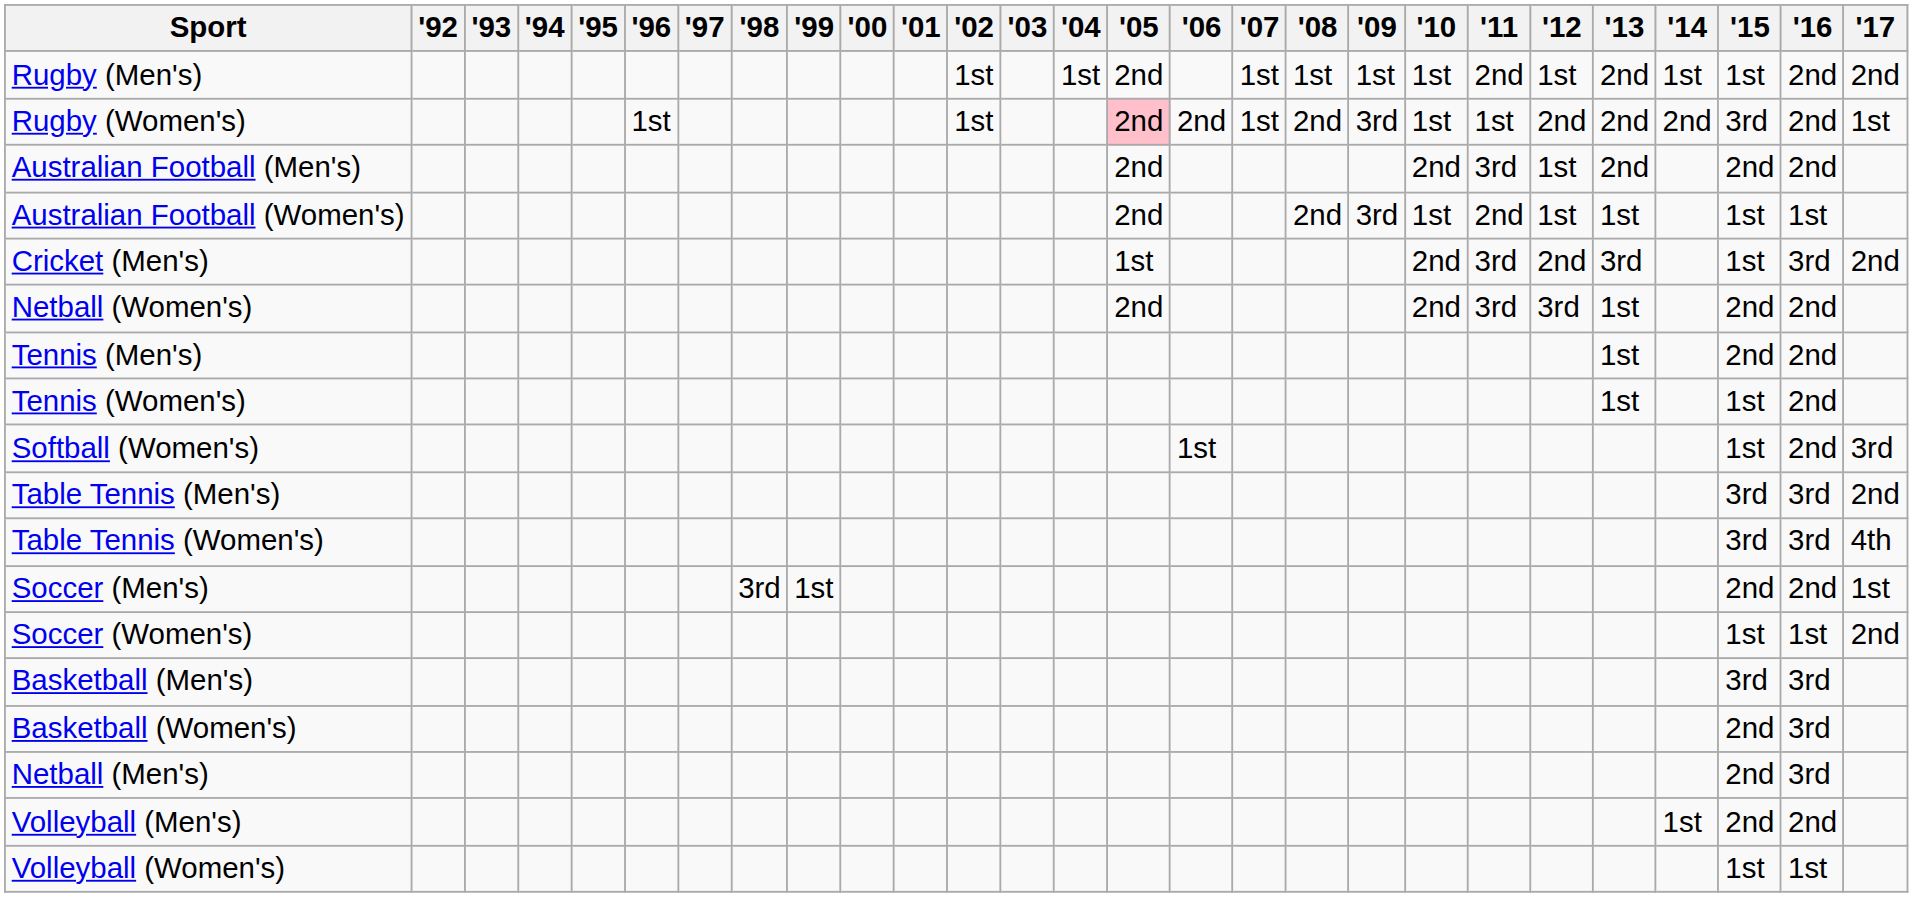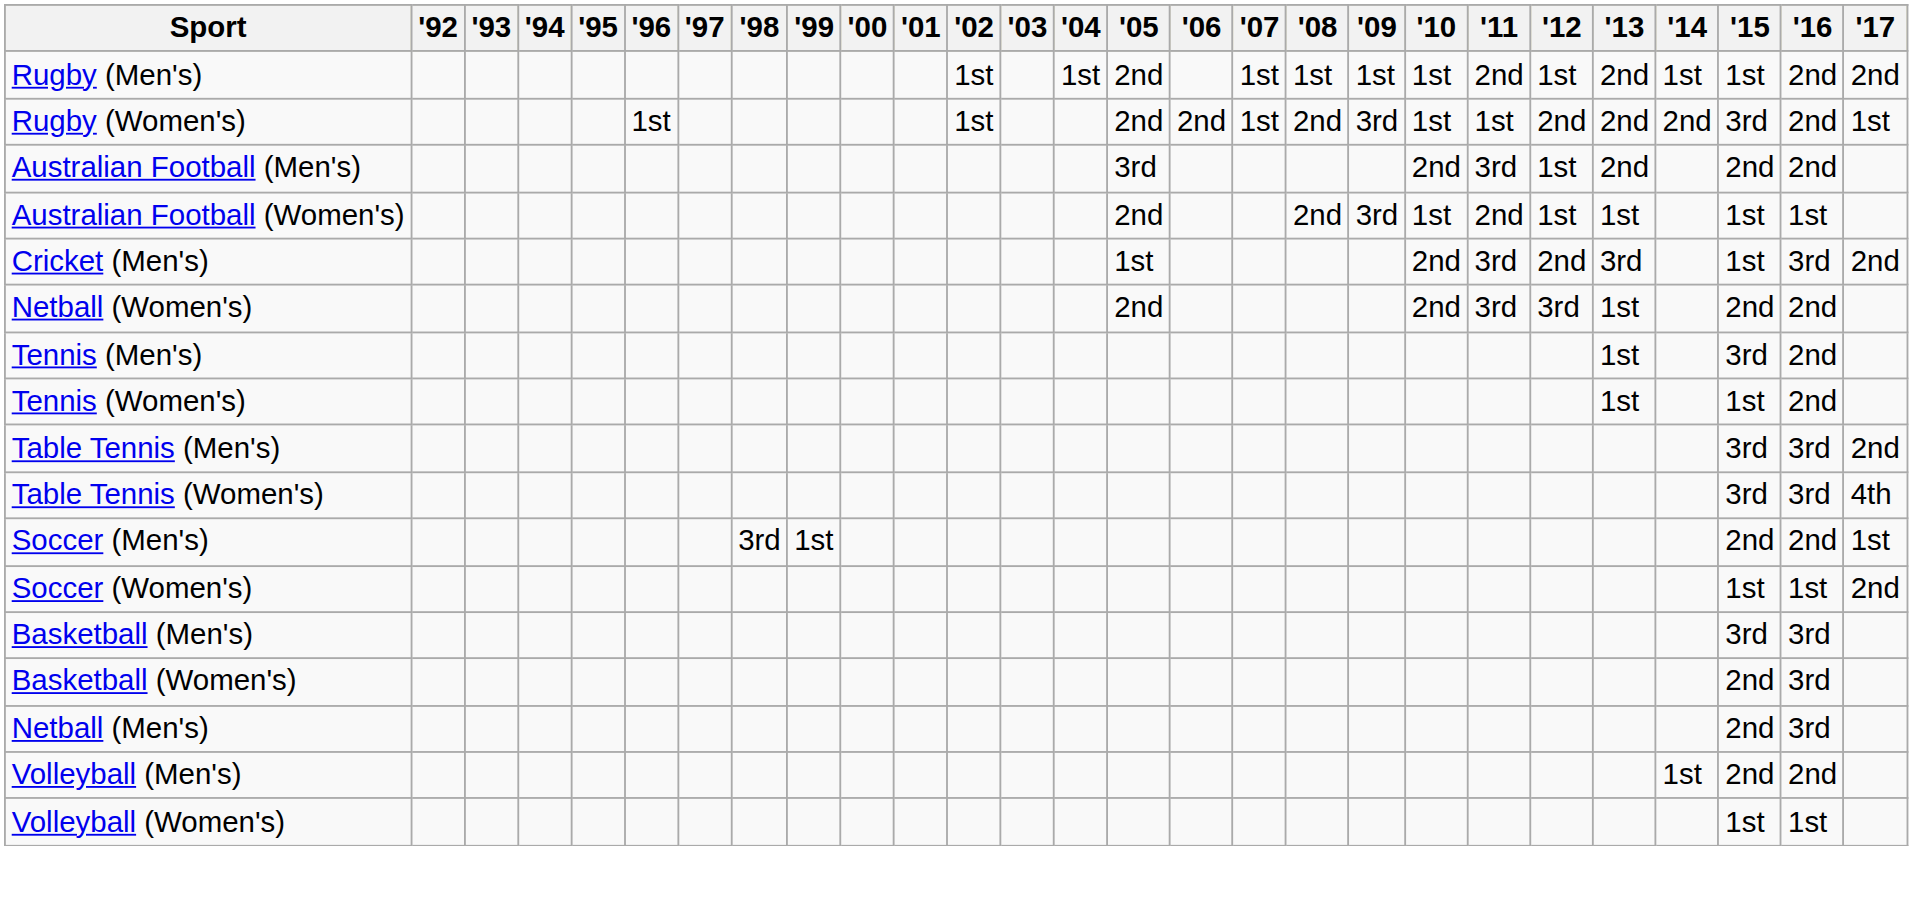Rugby (Women's) | '05: pink background -> no background
Australian Football (Men's) | '05: 2nd -> 3rd
Tennis (Men's) | '15: 2nd -> 3rd
- row: Softball (Women's) | 1st | 1st | 2nd | 3rd
